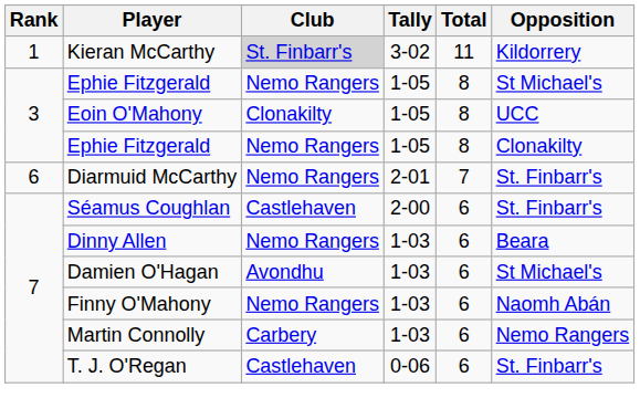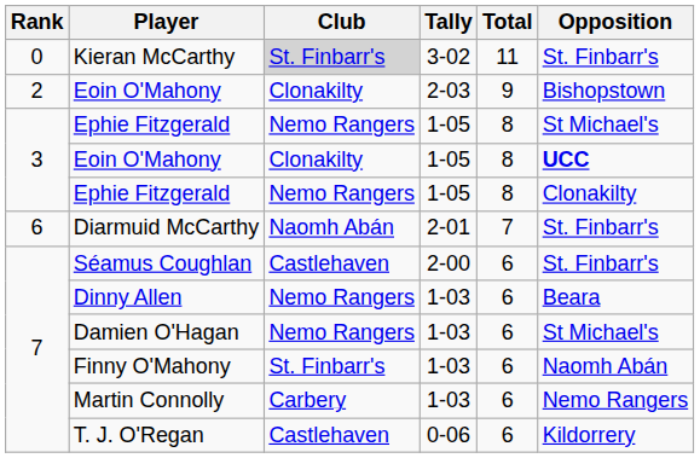Kieran McCarthy | Rank: 1 -> 0
Kieran McCarthy | Opposition: Kildorrery -> St. Finbarr's
+ row: 2 | Eoin O'Mahony | Clonakilty | 2-03 | 9 | Bishopstown
Eoin O'Mahony / 1-05 | Opposition: normal -> bold
Diarmuid McCarthy | Club: Nemo Rangers -> Naomh Abán
Damien O'Hagan | Club: Avondhu -> Nemo Rangers
Finny O'Mahony | Club: Nemo Rangers -> St. Finbarr's
T. J. O'Regan | Opposition: St. Finbarr's -> Kildorrery
